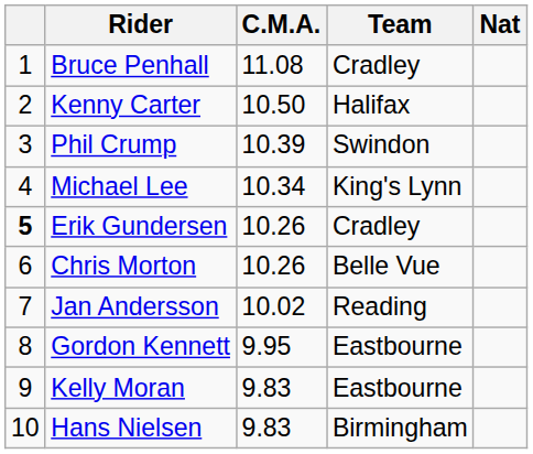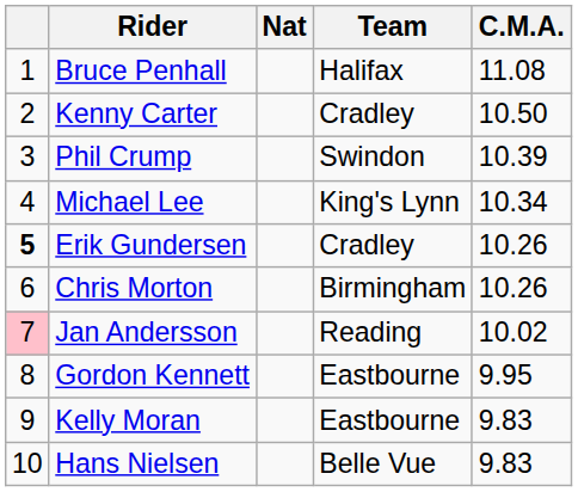columns swapped: Nat <-> C.M.A.
Bruce Penhall | Team: Cradley -> Halifax
Kenny Carter | Team: Halifax -> Cradley
Chris Morton | Team: Belle Vue -> Birmingham
Jan Andersson | column 1: no background -> pink background
Hans Nielsen | Team: Birmingham -> Belle Vue
